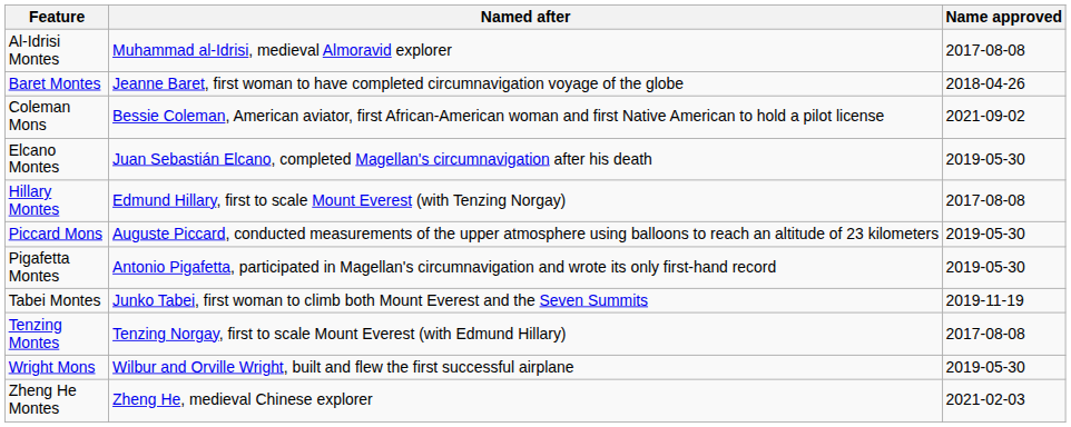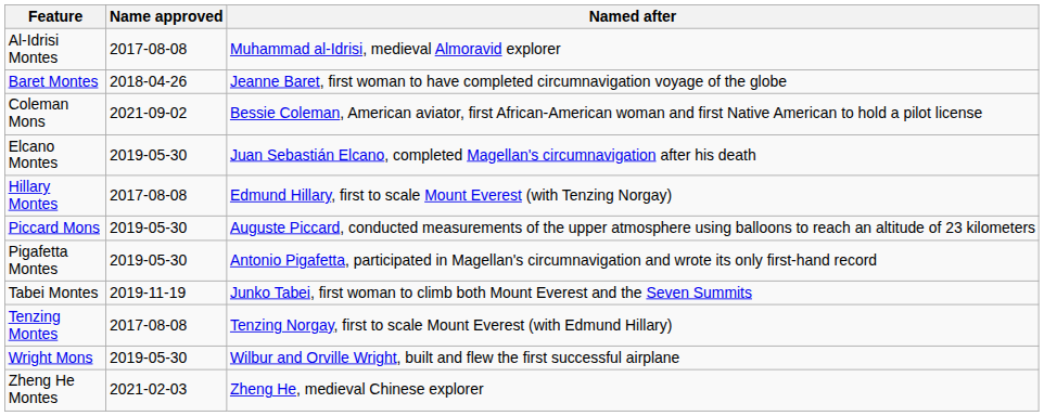columns swapped: Named after <-> Name approved
